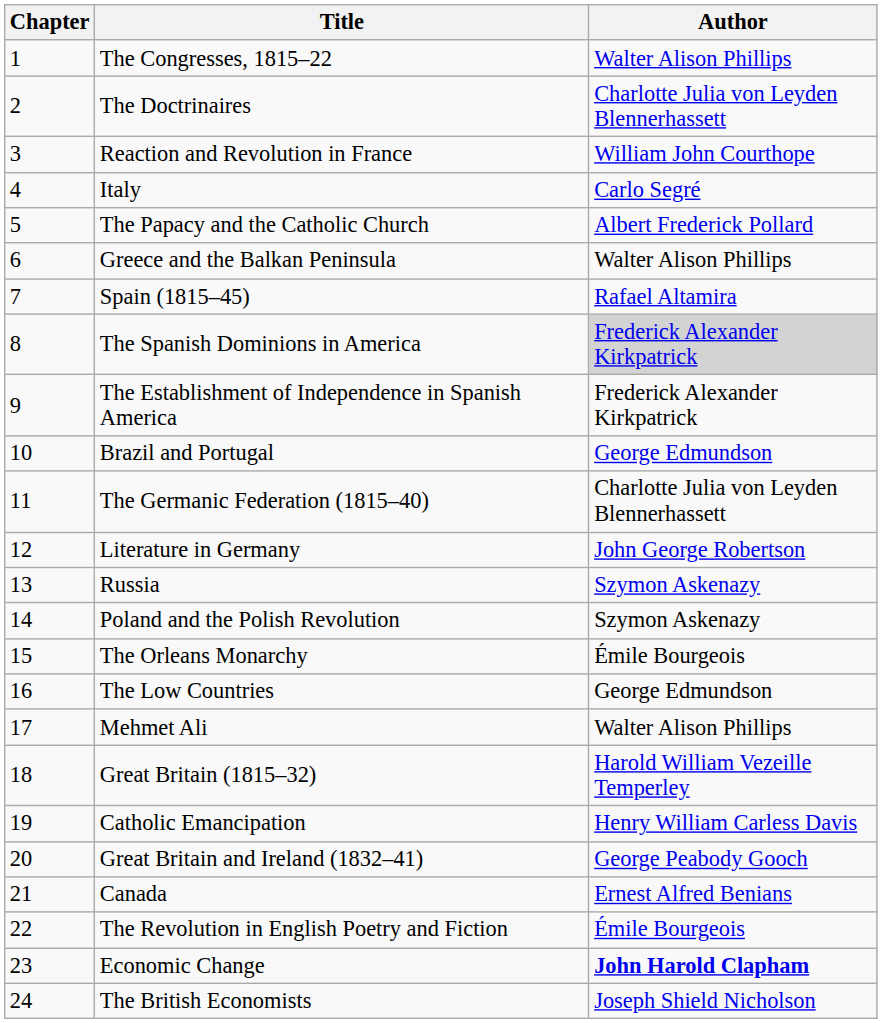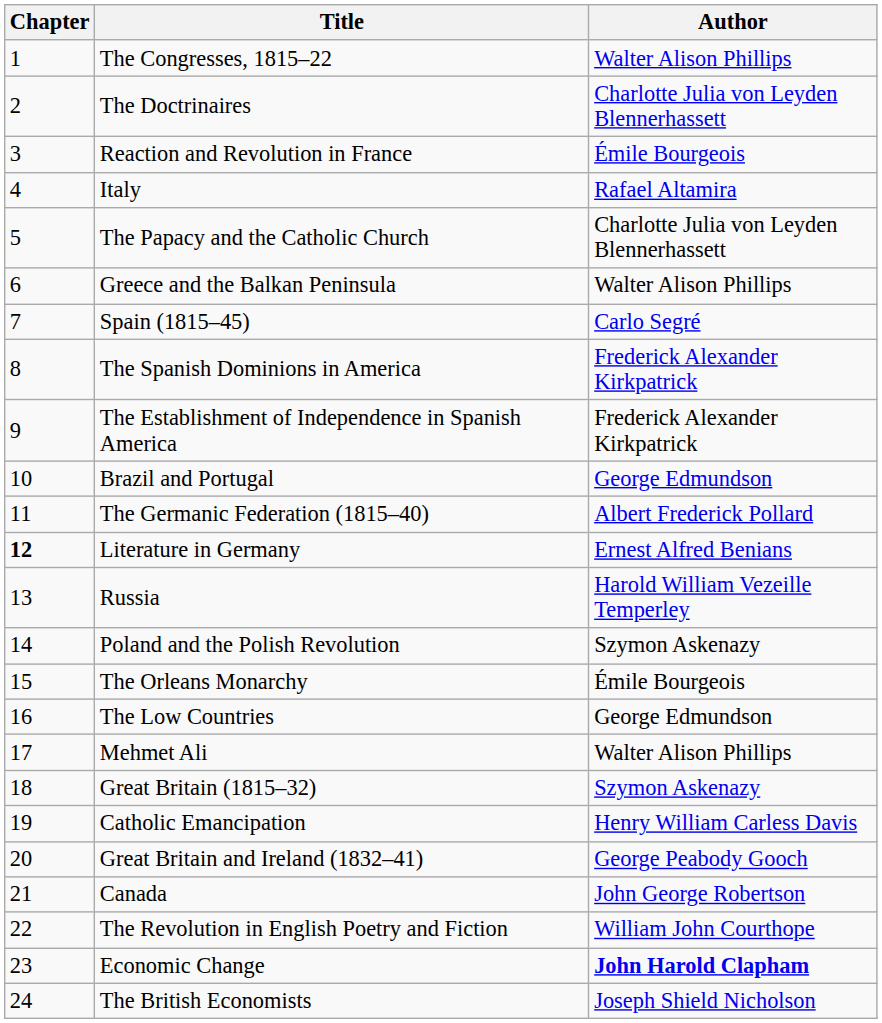Reaction and Revolution in France | Author: William John Courthope -> Émile Bourgeois
Italy | Author: Carlo Segré -> Rafael Altamira
The Papacy and the Catholic Church | Author: Albert Frederick Pollard -> Charlotte Julia von Leyden Blennerhassett
Spain (1815–45) | Author: Rafael Altamira -> Carlo Segré
The Spanish Dominions in America | Author: lightgrey background -> no background
The Germanic Federation (1815–40) | Author: Charlotte Julia von Leyden Blennerhassett -> Albert Frederick Pollard
Literature in Germany | Chapter: normal -> bold
Literature in Germany | Author: John George Robertson -> Ernest Alfred Benians
Russia | Author: Szymon Askenazy -> Harold William Vezeille Temperley
Great Britain (1815–32) | Author: Harold William Vezeille Temperley -> Szymon Askenazy
Canada | Author: Ernest Alfred Benians -> John George Robertson
The Revolution in English Poetry and Fiction | Author: Émile Bourgeois -> William John Courthope
